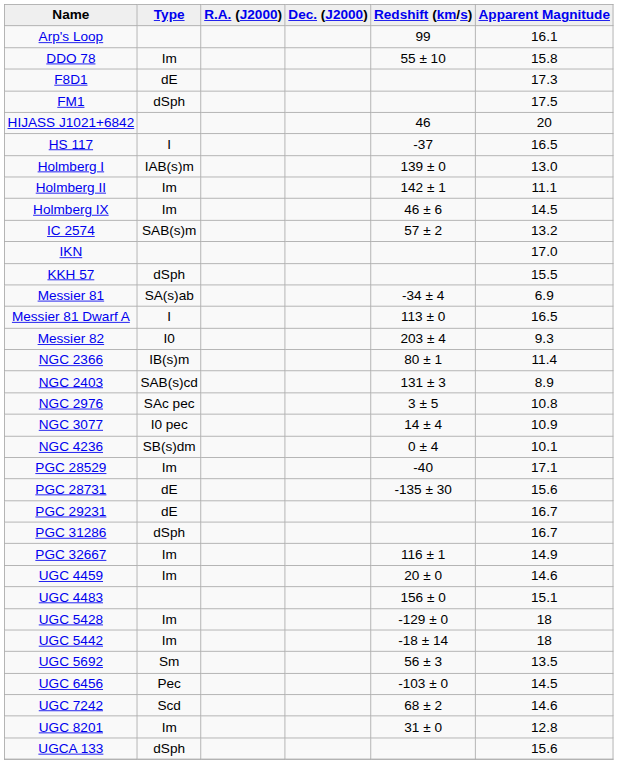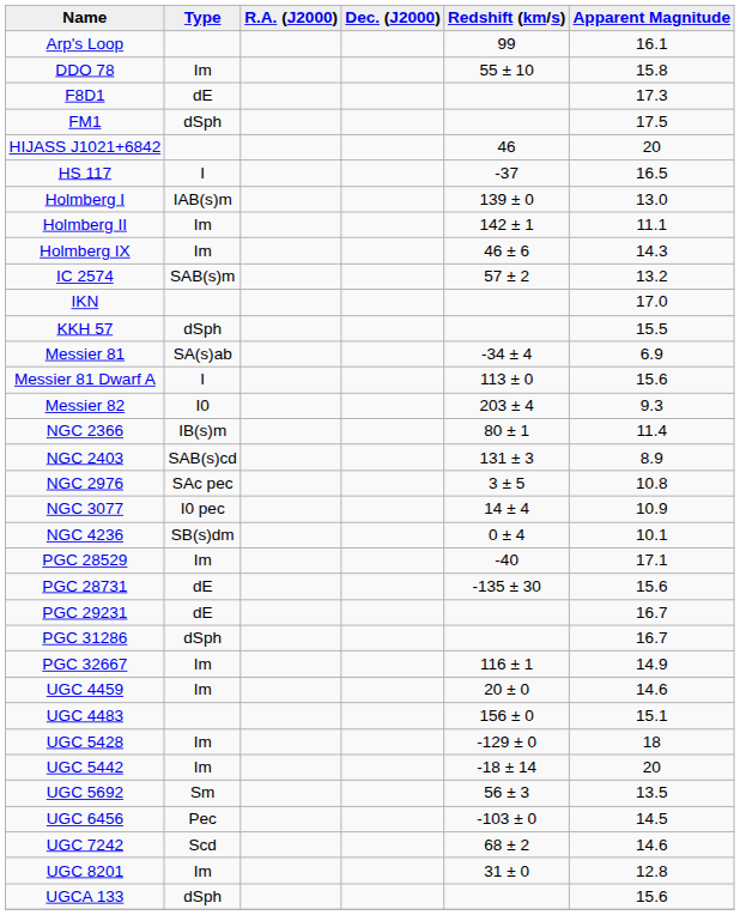Holmberg IX | Apparent Magnitude: 14.5 -> 14.3
Messier 81 Dwarf A | Apparent Magnitude: 16.5 -> 15.6
UGC 5442 | Apparent Magnitude: 18 -> 20
